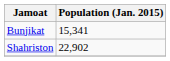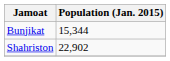Bunjikat | Population (Jan. 2015): 15,341 -> 15,344
